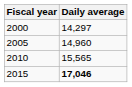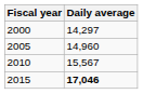2010 | Daily average: 15,565 -> 15,567
